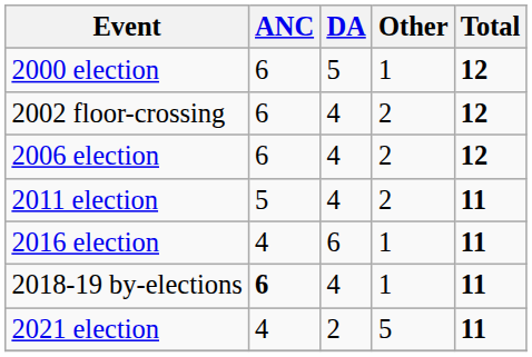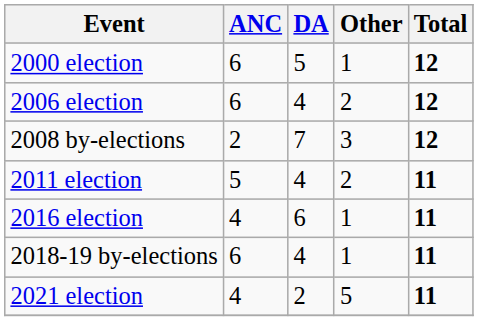- row: 2002 floor-crossing | 6 | 4 | 2 | 12
+ row: 2008 by-elections | 2 | 7 | 3 | 12
2018-19 by-elections | ANC: bold -> normal
